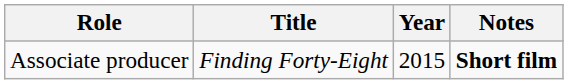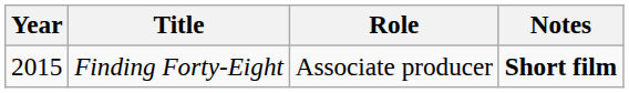columns swapped: Year <-> Role
